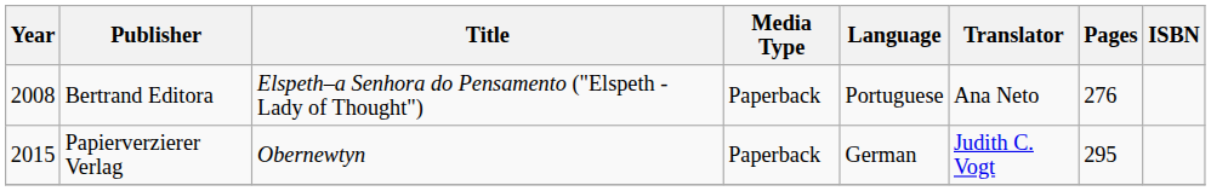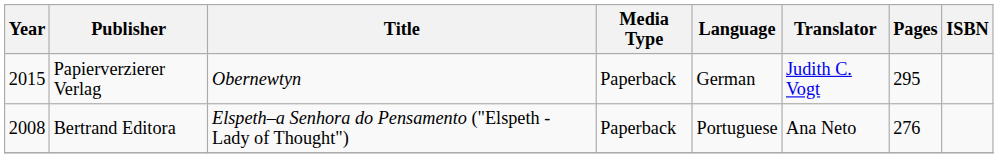rows swapped: Bertrand Editora <-> Papierverzierer Verlag
